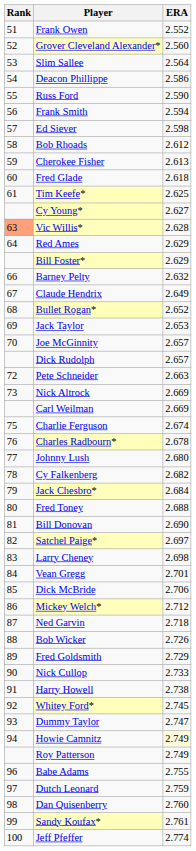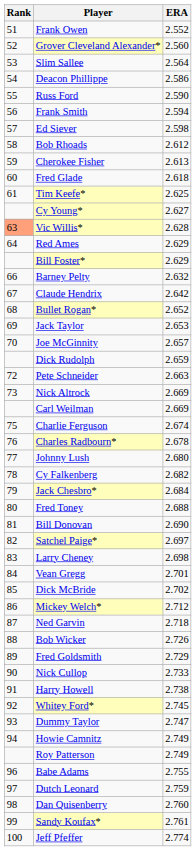Claude Hendrix | ERA: 2.649 -> 2.642
Dick Rudolph | ERA: 2.657 -> 2.659
Dick McBride | ERA: 2.706 -> 2.702
Howie Camnitz | ERA: lightyellow background -> no background
